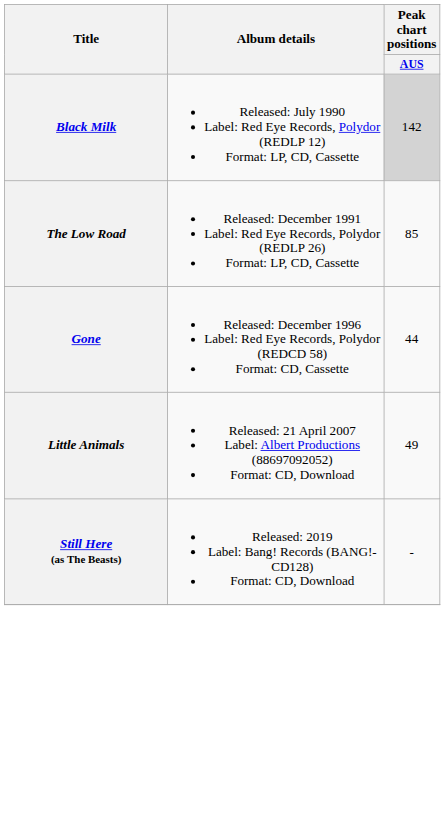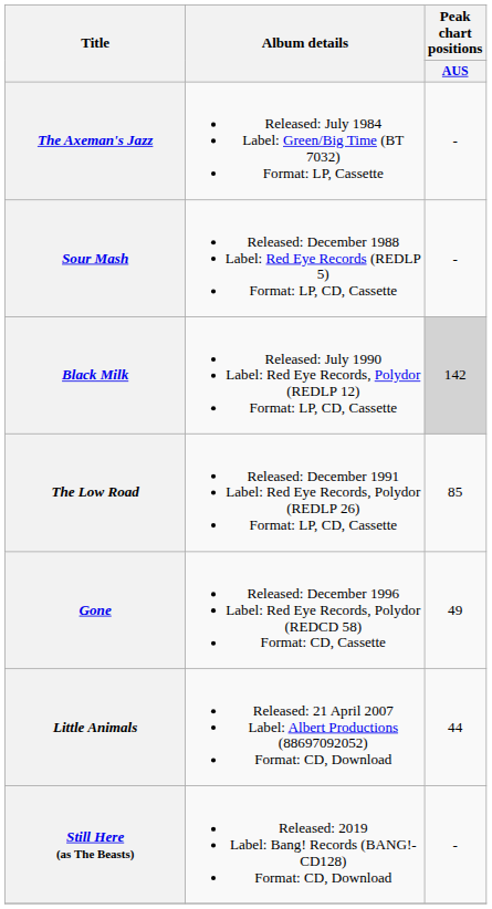+ row: The Axeman's Jazz | Released: July 1984 Label: Green/Big Time (BT 7032) Format: LP, Cassette | -
+ row: Sour Mash | Released: December 1988 Label: Red Eye Records (REDLP 5) Format: LP, CD, Cassette | -
Gone | Peak chart positions / AUS: 44 -> 49
Little Animals | Peak chart positions / AUS: 49 -> 44
